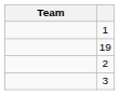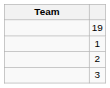rows swapped: 19 <-> 1
